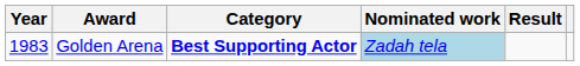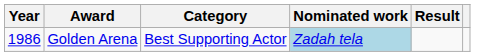Golden Arena | Year: 1983 -> 1986
Golden Arena | Category: bold -> normal
